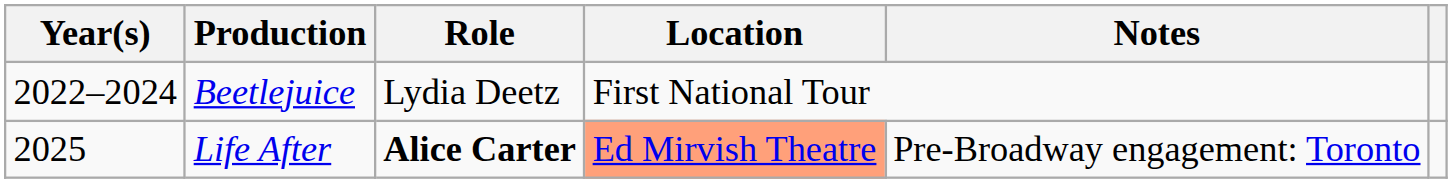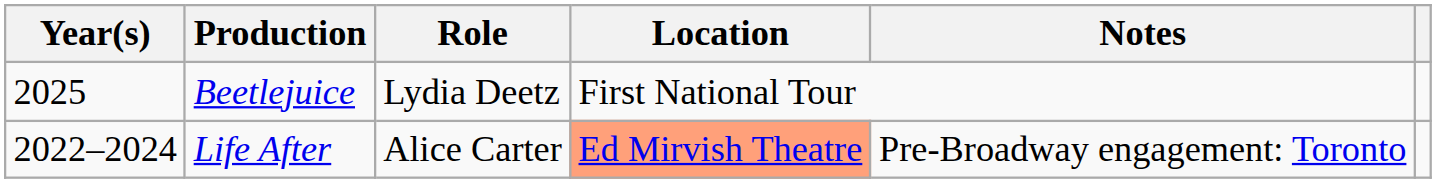Beetlejuice | Year(s): 2022–2024 -> 2025
Life After | Year(s): 2025 -> 2022–2024
Life After | Role: bold -> normal
